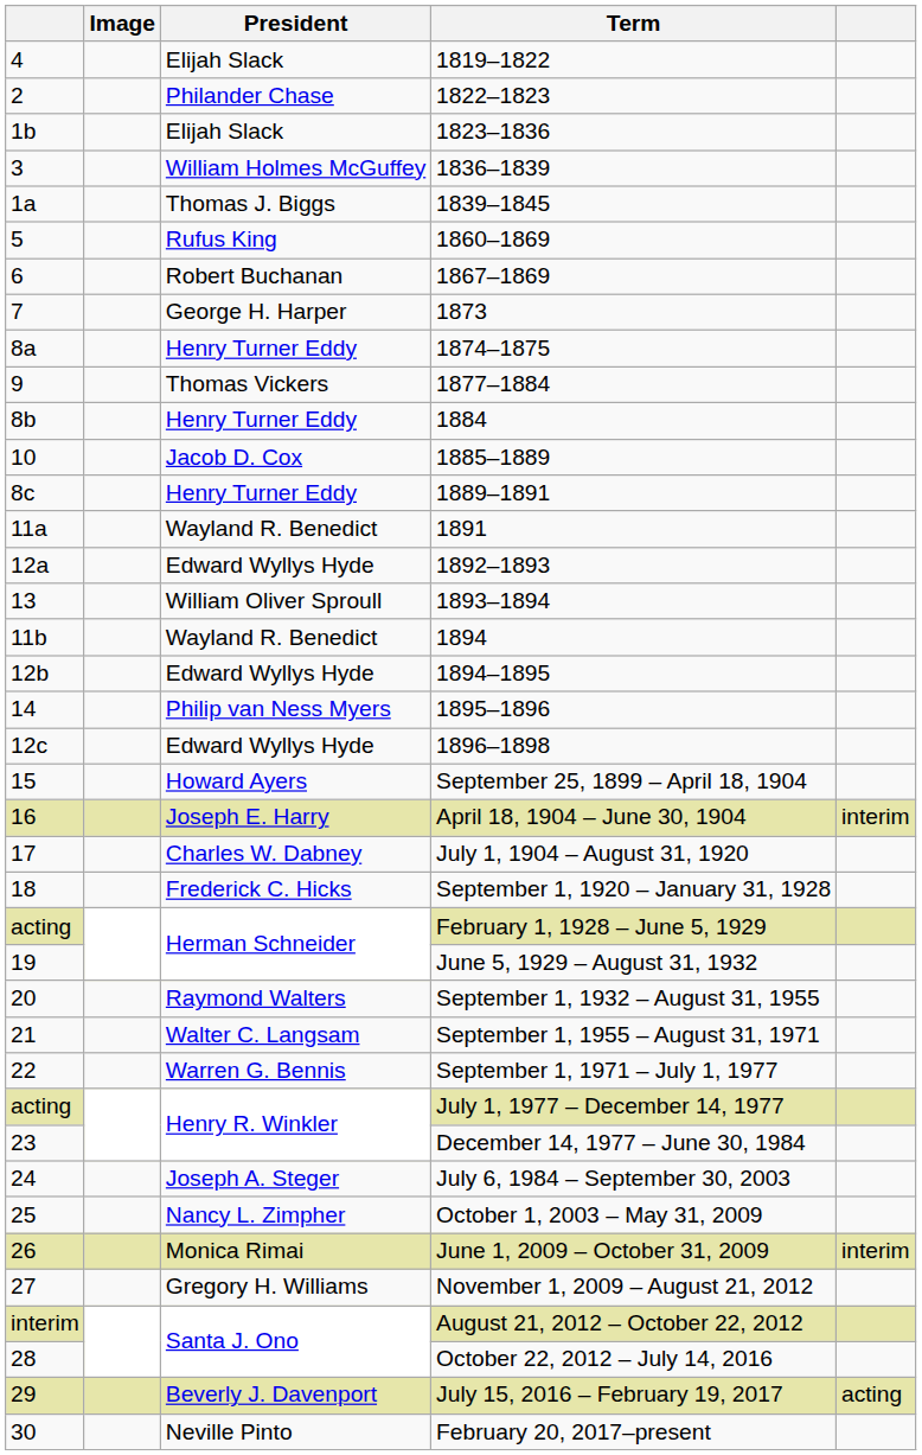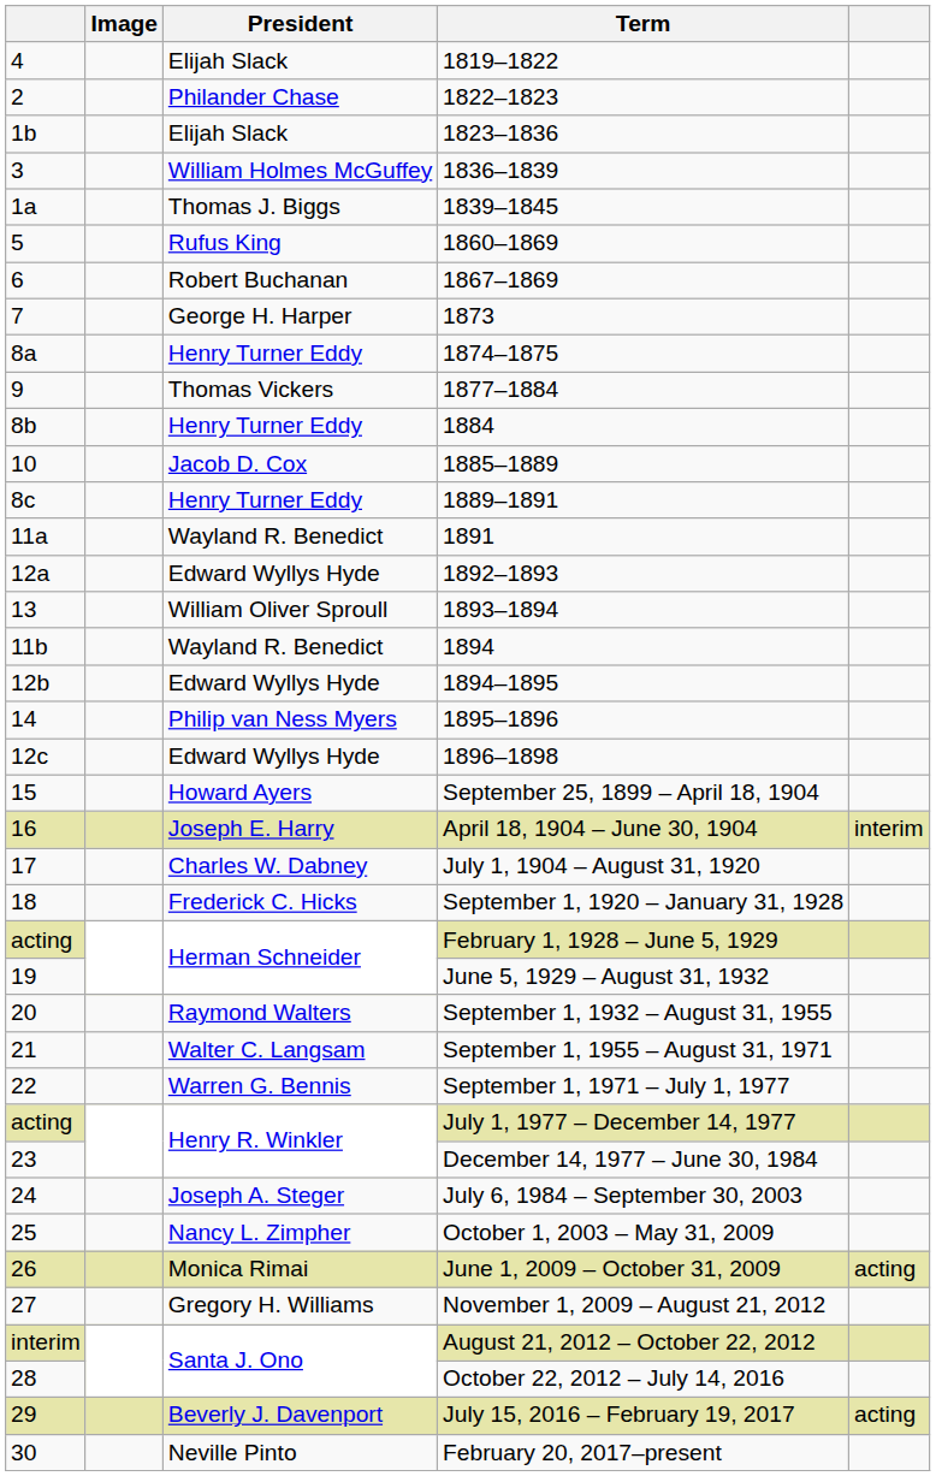June 1, 2009 – October 31, 2009 | column 5: interim -> acting
